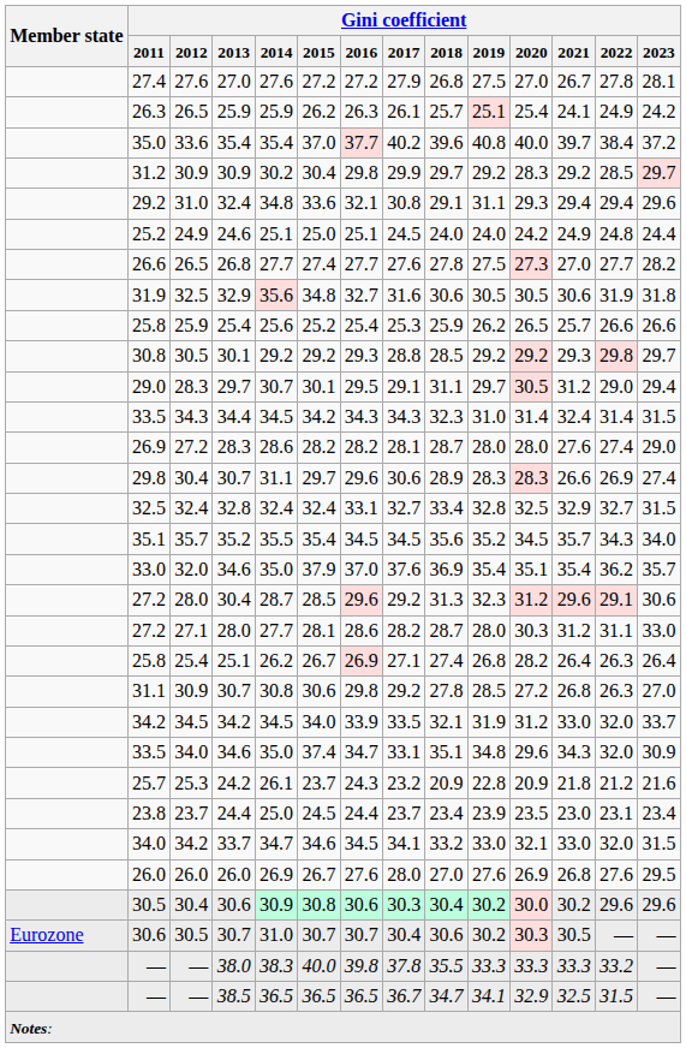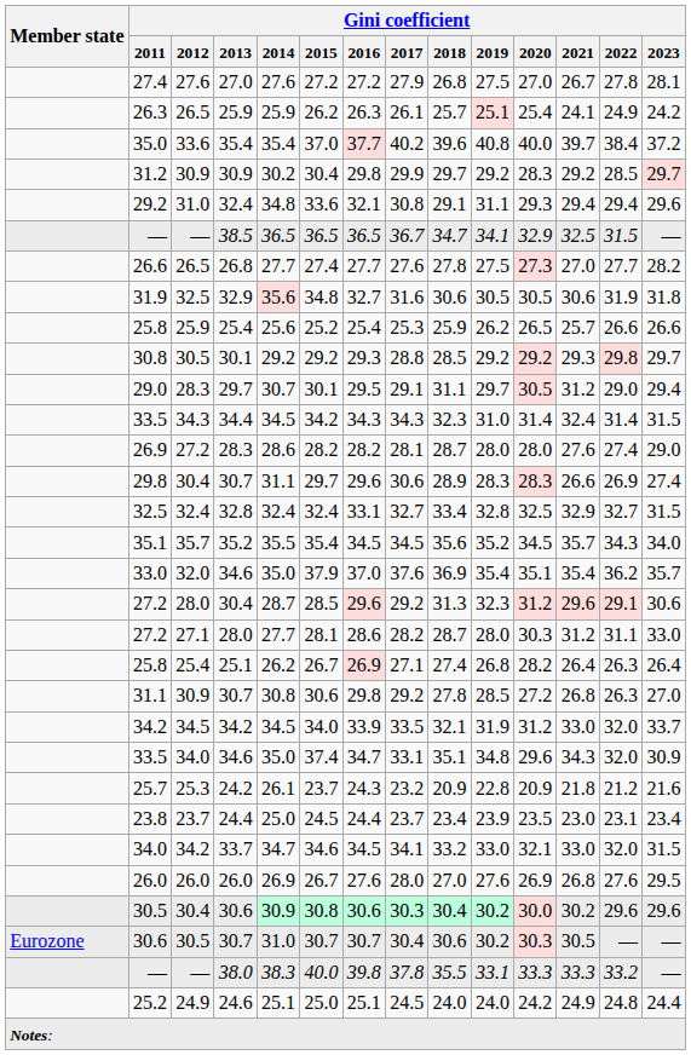rows swapped: 24.6 <-> 38.5
38.0 | Gini coefficient / 2019: 33.3 -> 33.1
